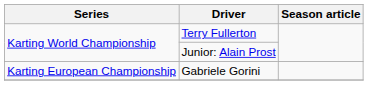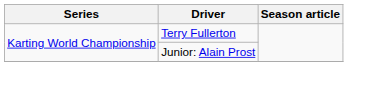- row: Karting European Championship | Gabriele Gorini
